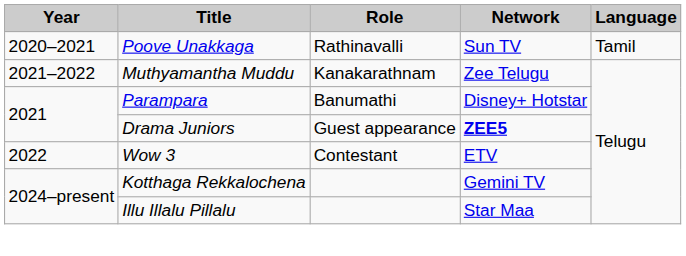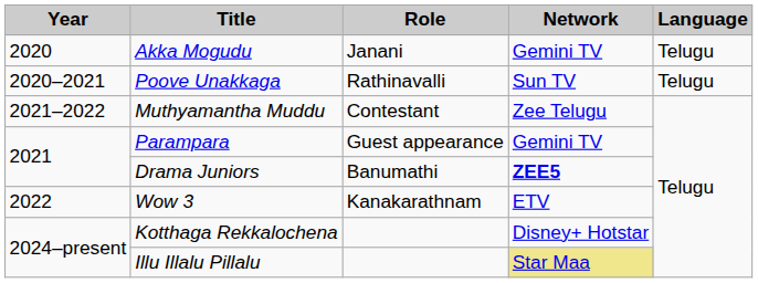+ row: 2020 | Akka Mogudu | Janani | Gemini TV | Telugu
Poove Unakkaga | Language: Tamil -> Telugu
Muthyamantha Muddu | Role: Kanakarathnam -> Contestant
Parampara | Role: Banumathi -> Guest appearance
Parampara | Network: Disney+ Hotstar -> Gemini TV
Drama Juniors | Role: Guest appearance -> Banumathi
Wow 3 | Role: Contestant -> Kanakarathnam
Kotthaga Rekkalochena | Network: Gemini TV -> Disney+ Hotstar
Illu Illalu Pillalu | Network: no background -> khaki background
